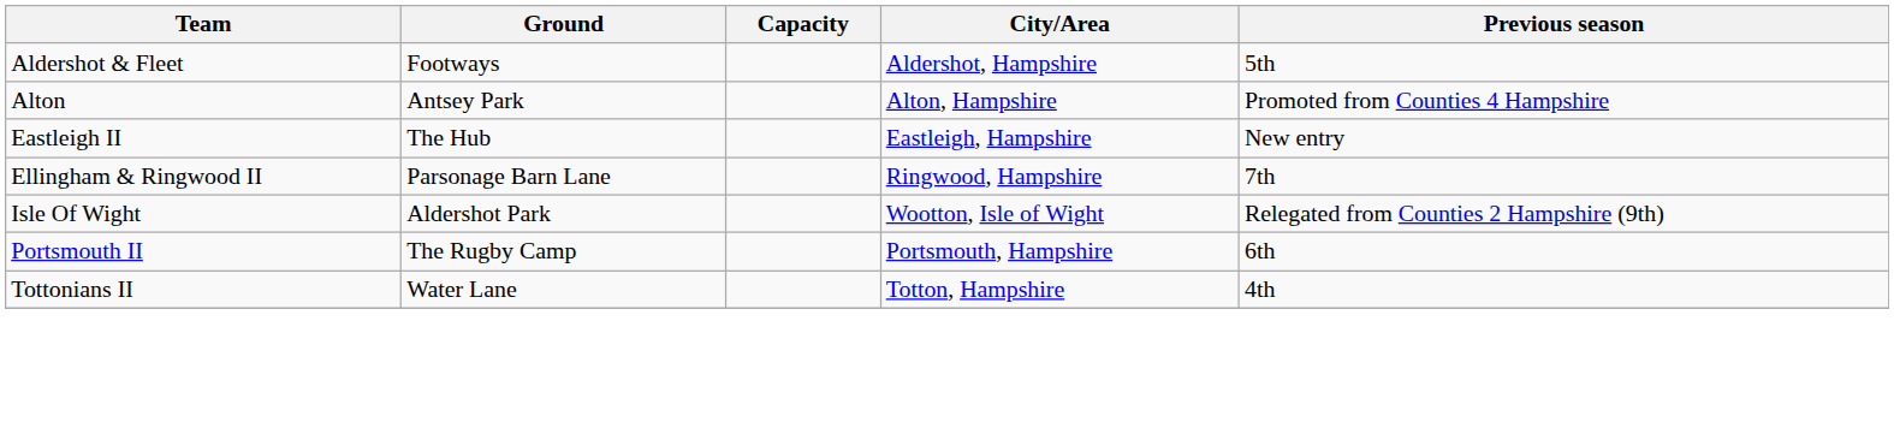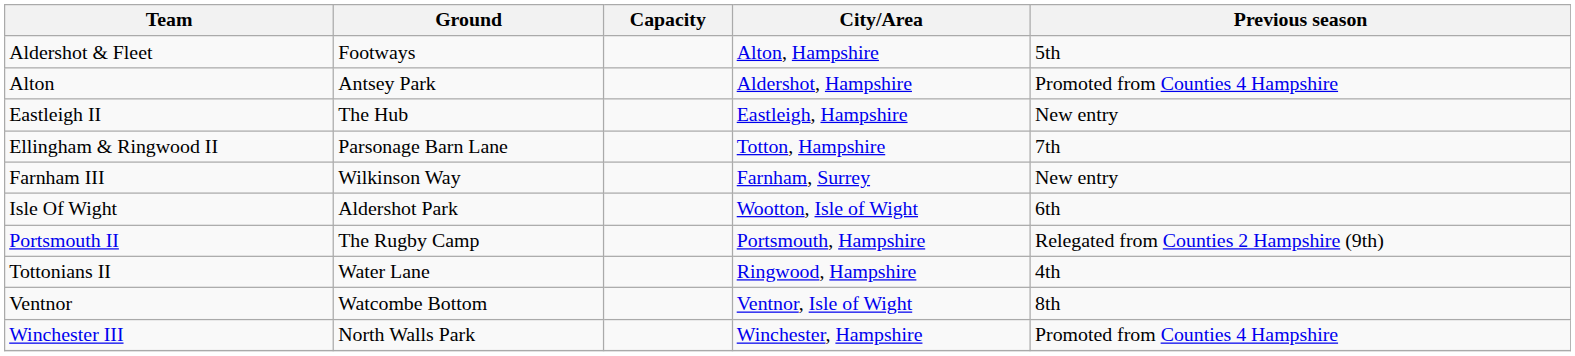Aldershot & Fleet | City/Area: Aldershot, Hampshire -> Alton, Hampshire
Alton | City/Area: Alton, Hampshire -> Aldershot, Hampshire
Ellingham & Ringwood II | City/Area: Ringwood, Hampshire -> Totton, Hampshire
+ row: Farnham III | Wilkinson Way | Farnham, Surrey | New entry
Isle Of Wight | Previous season: Relegated from Counties 2 Hampshire (9th) -> 6th
Portsmouth II | Previous season: 6th -> Relegated from Counties 2 Hampshire (9th)
Tottonians II | City/Area: Totton, Hampshire -> Ringwood, Hampshire
+ row: Ventnor | Watcombe Bottom | Ventnor, Isle of Wight | 8th
+ row: Winchester III | North Walls Park | Winchester, Hampshire | Promoted from Counties 4 Hampshire
